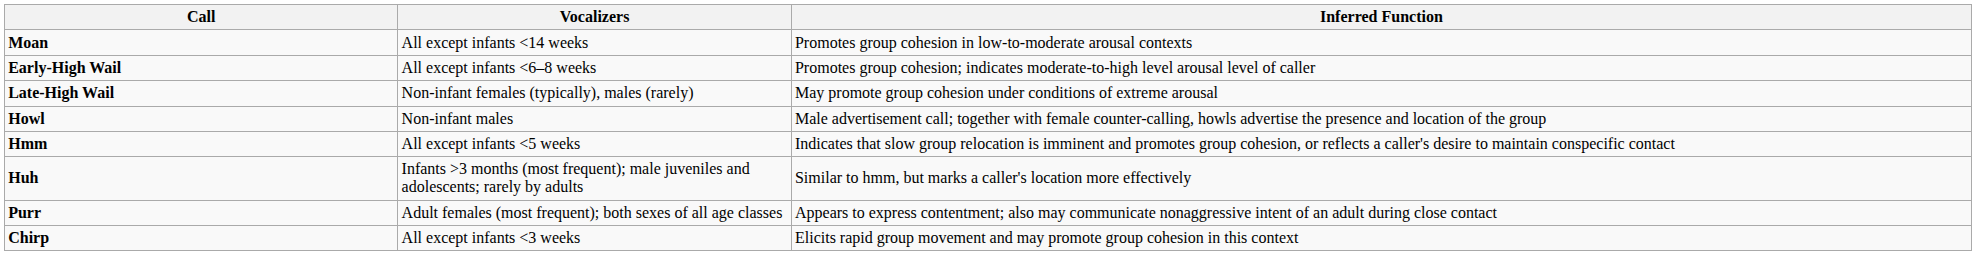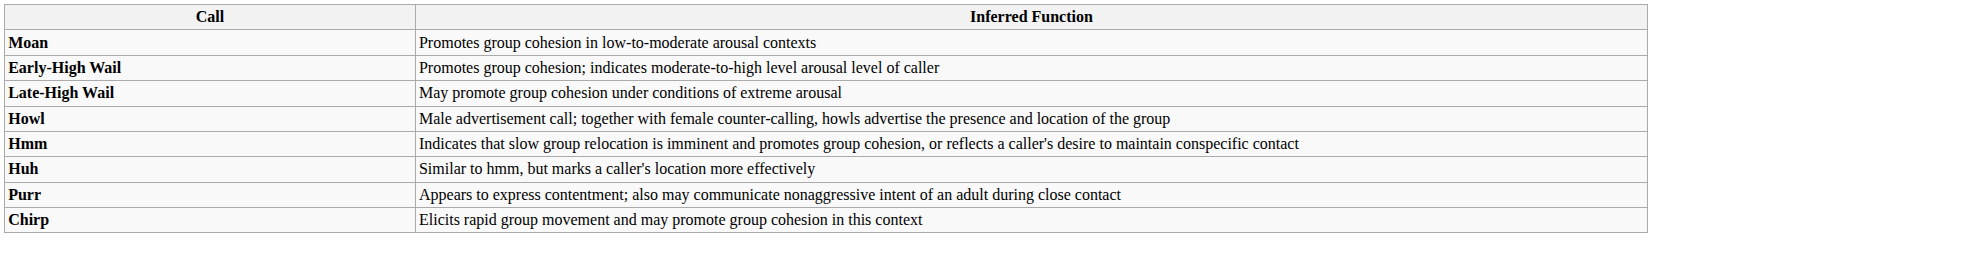- column: Vocalizers | All except infants <14 weeks | All except infants <6–8 weeks | Non-infant females (typically), males (rarely) | Non-infant males | All except infants <5 weeks | Infants >3 months (most frequent); male juveniles and adolescents; rarely by adults | Adult females (most frequent); both sexes of all age classes | All except infants <3 weeks
